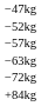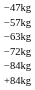- row: −52kg
+ row: −84kg
